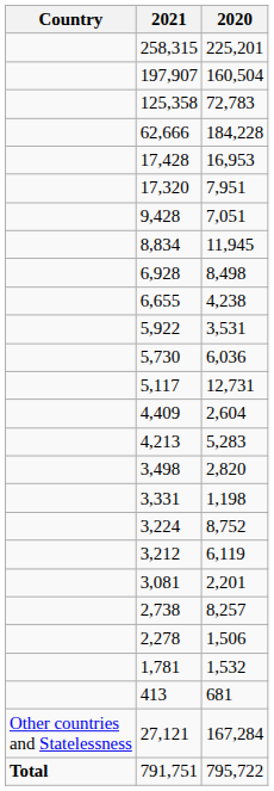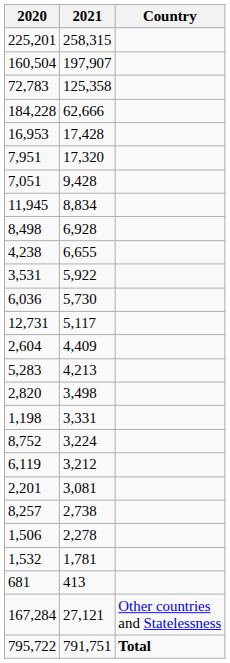columns swapped: Country <-> 2020
